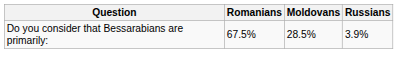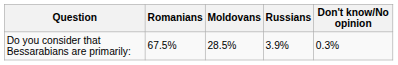+ column: Don't know/No opinion | 0.3%
